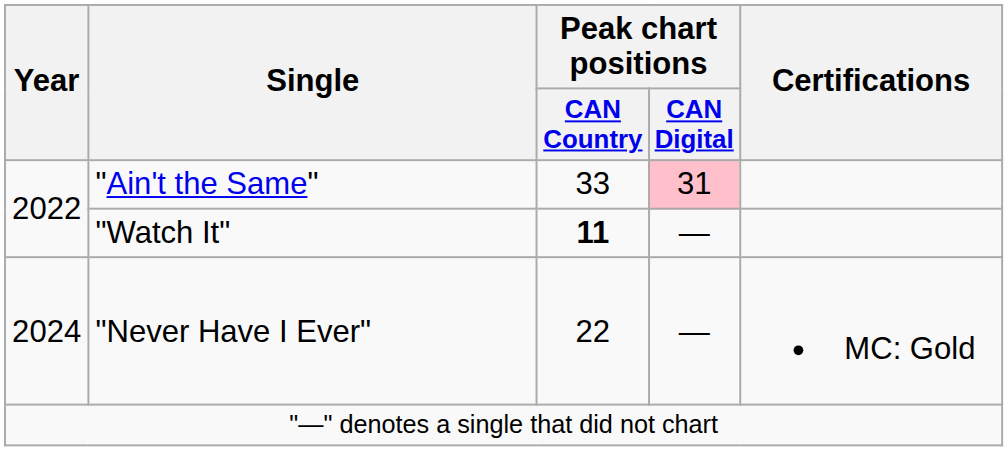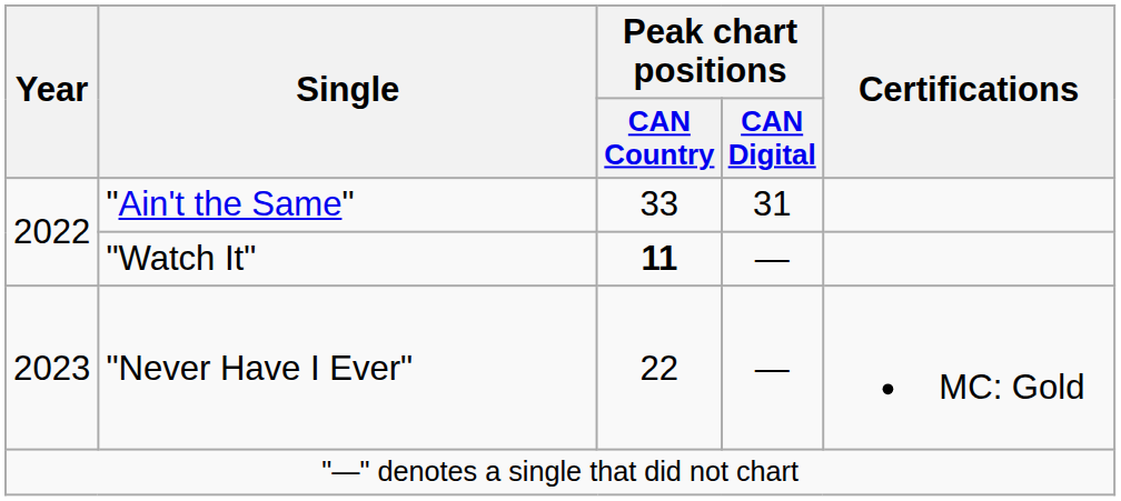"Ain't the Same" | Peak chart positions / CAN Digital: pink background -> no background
"Never Have I Ever" | Year: 2024 -> 2023
